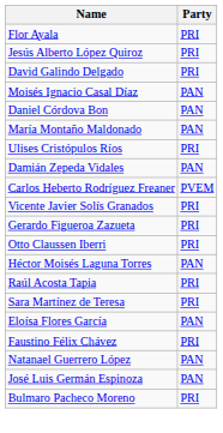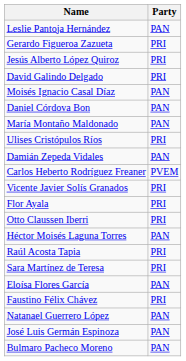+ row: Leslie Pantoja Hernández | PAN
rows swapped: Gerardo Figueroa Zazueta <-> Flor Ayala
Bulmaro Pacheco Moreno | Party: PRI -> PAN
